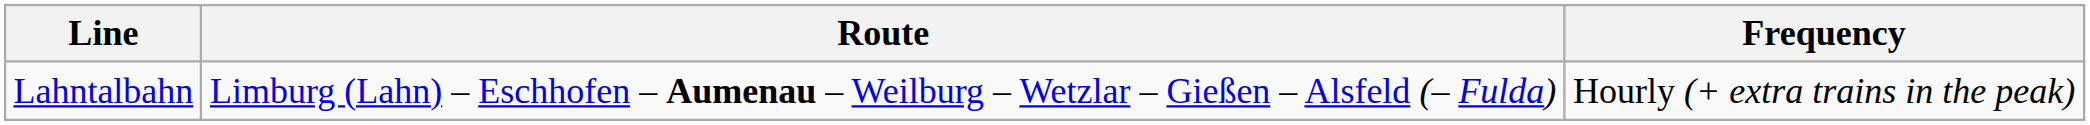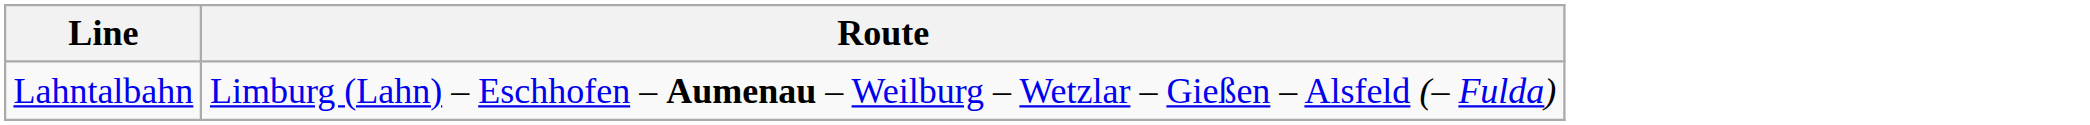- column: Frequency | Hourly (+ extra trains in the peak)
